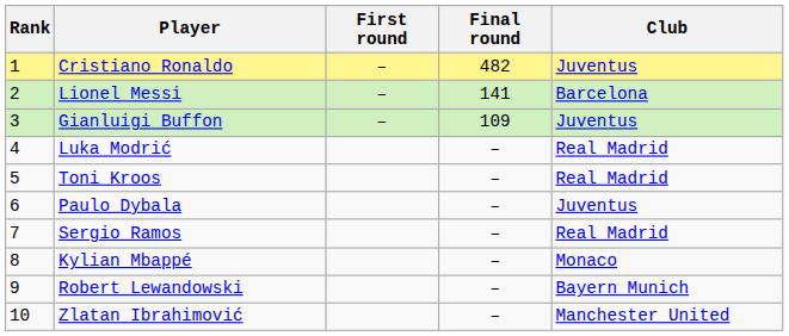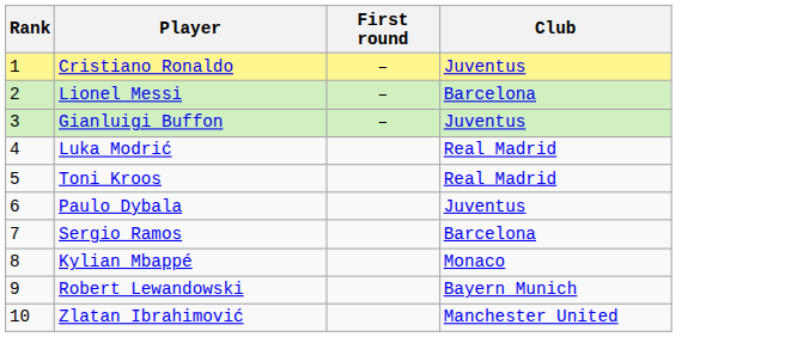- column: Final round | 482 | 141 | 109 | – | – | – | – | – | – | –
Sergio Ramos | Club: Real Madrid -> Barcelona
